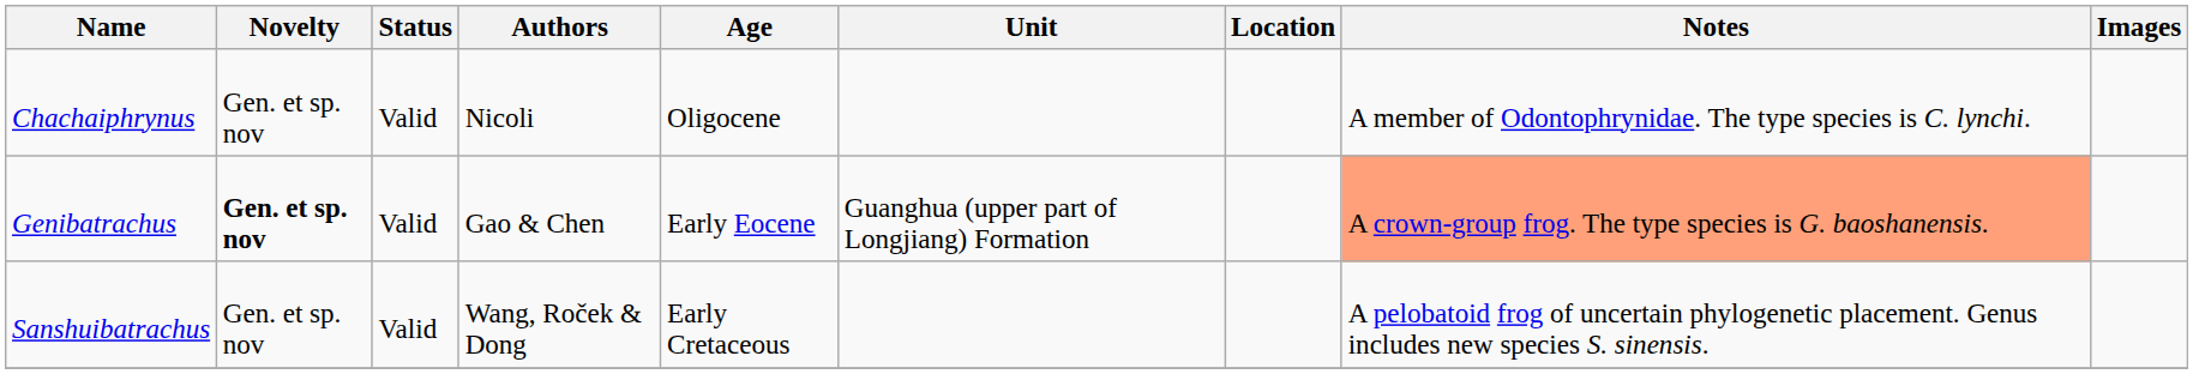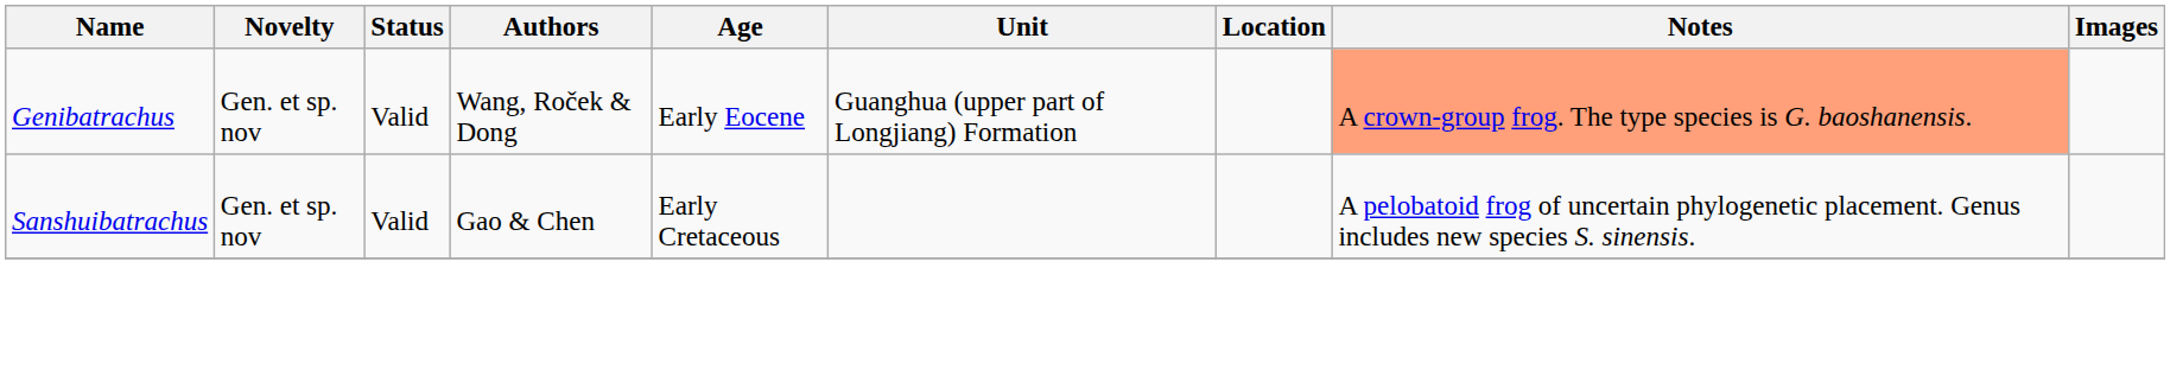- row: Chachaiphrynus | Gen. et sp. nov | Valid | Nicoli | Oligocene | A member of Odontophrynidae. The type species is C. lynchi.
Genibatrachus | Novelty: bold -> normal
Genibatrachus | Authors: Gao & Chen -> Wang, Roček & Dong
Sanshuibatrachus | Authors: Wang, Roček & Dong -> Gao & Chen
